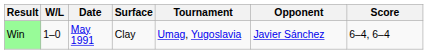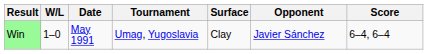columns swapped: Tournament <-> Surface
